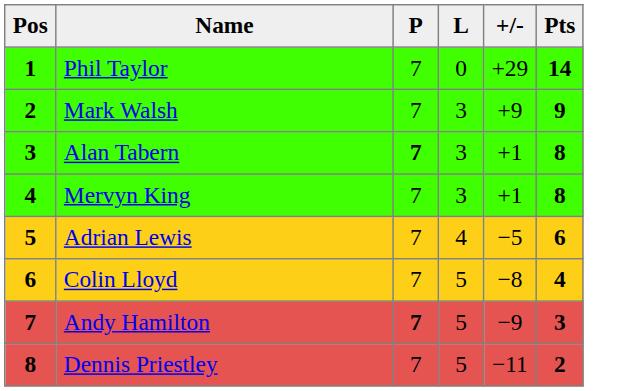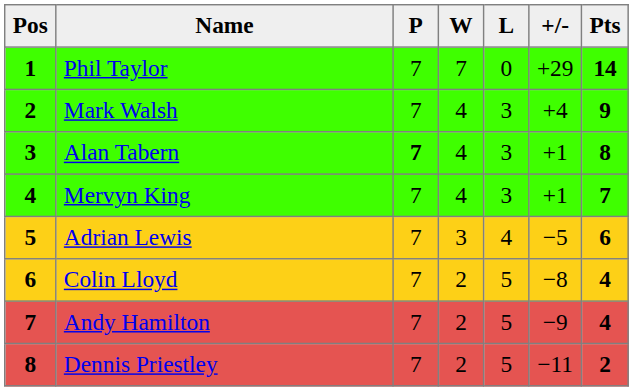+ column: W | 7 | 4 | 4 | 4 | 3 | 2 | 2 | 2
Mark Walsh | +/-: +9 -> +4
Mervyn King | Pts: 8 -> 7
Andy Hamilton | P: bold -> normal
Andy Hamilton | Pts: 3 -> 4
